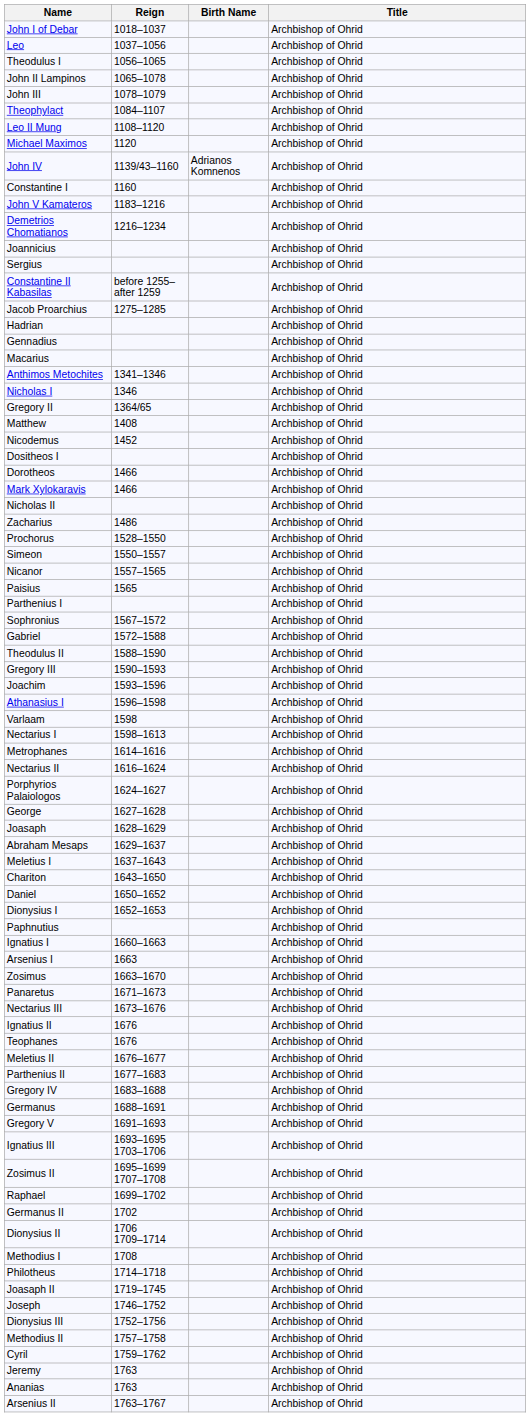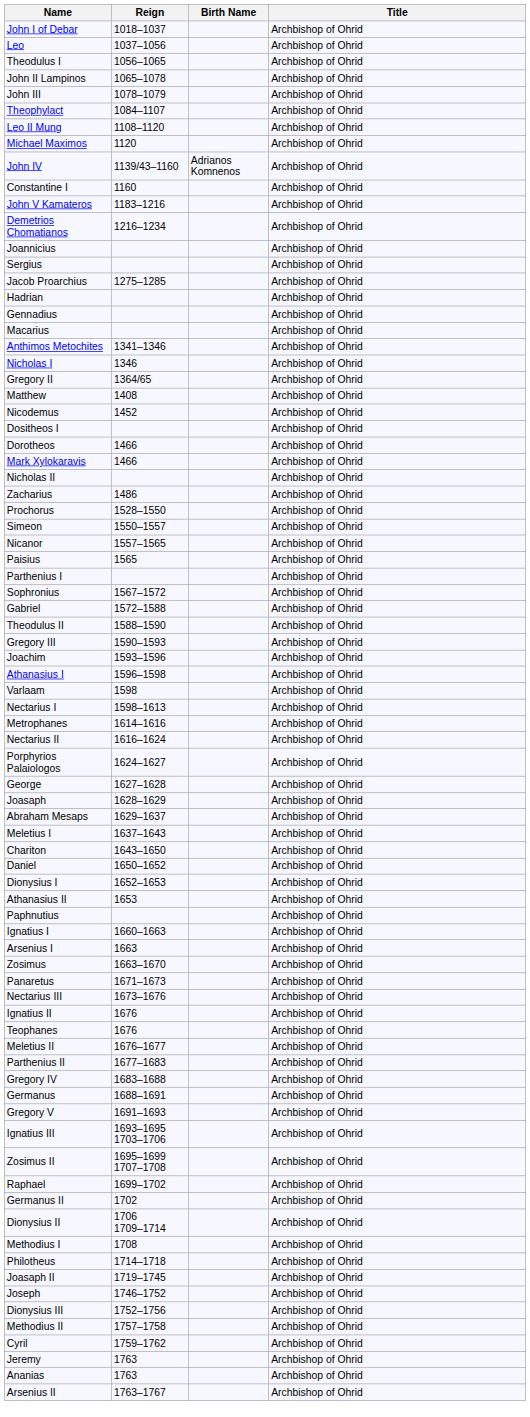- row: Constantine II Kabasilas | before 1255–after 1259 | Archbishop of Ohrid
+ row: Athanasius II | 1653 | Archbishop of Ohrid
